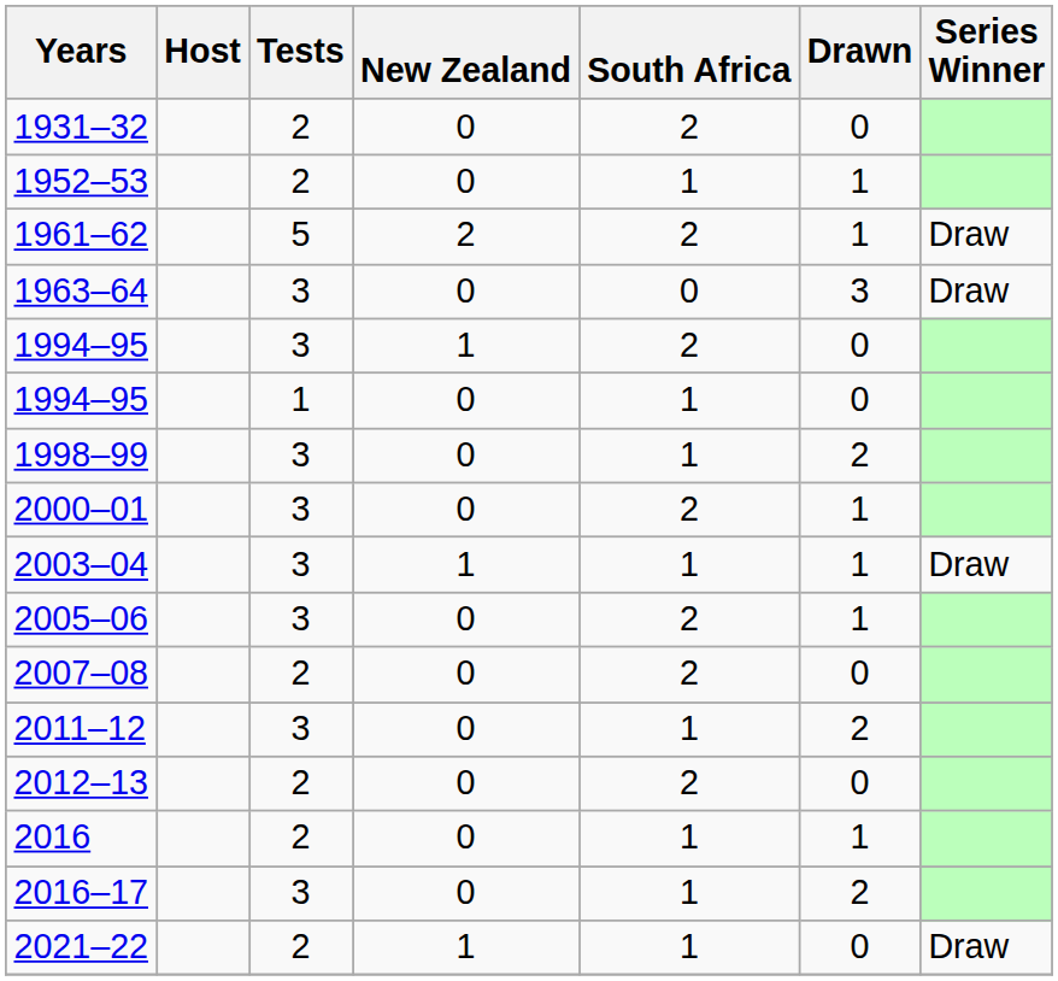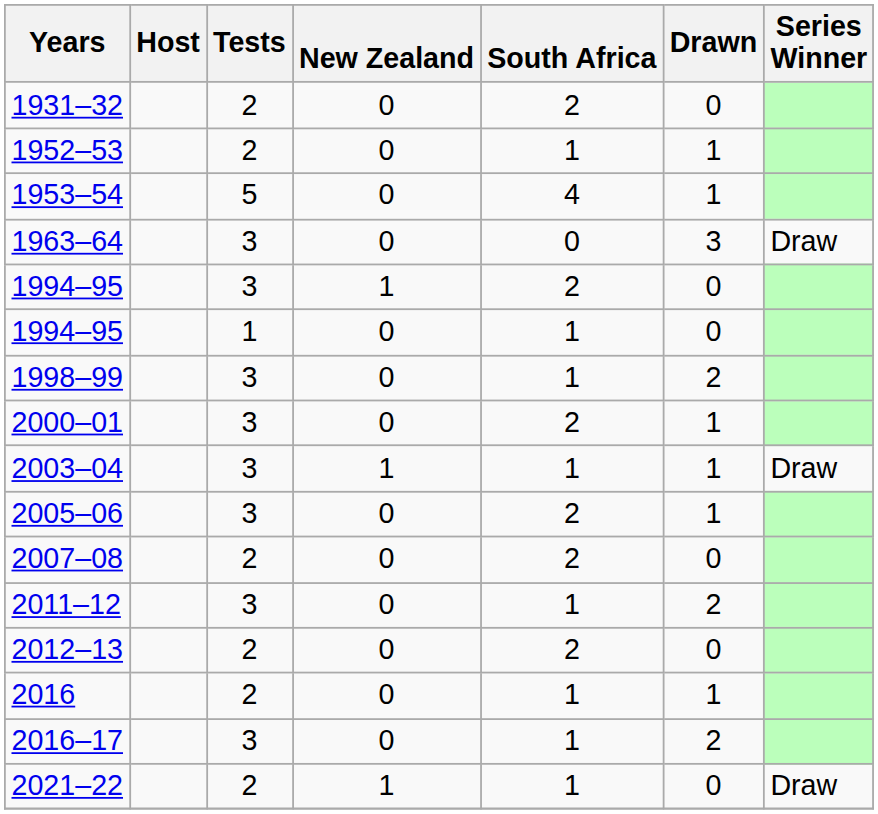+ row: 1953–54 | 5 | 0 | 4 | 1
- row: 1961–62 | 5 | 2 | 2 | 1 | Draw
